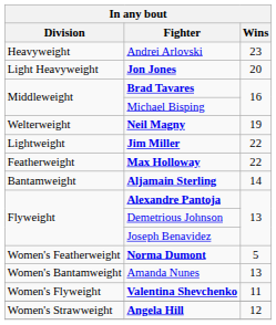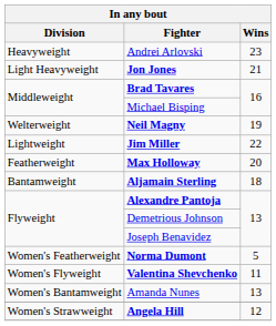Jon Jones | Wins: 20 -> 21
Max Holloway | Wins: 22 -> 20
Aljamain Sterling | Wins: 14 -> 18
rows swapped: Amanda Nunes <-> Valentina Shevchenko
